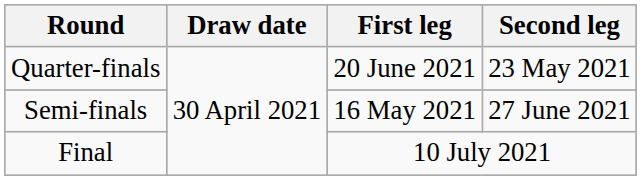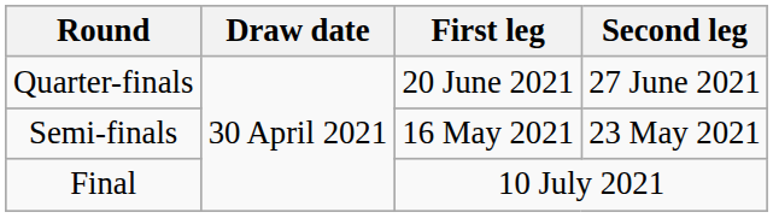Quarter-finals | Second leg: 23 May 2021 -> 27 June 2021
Semi-finals | Second leg: 27 June 2021 -> 23 May 2021
